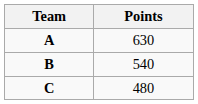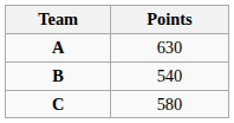C | Points: 480 -> 580
